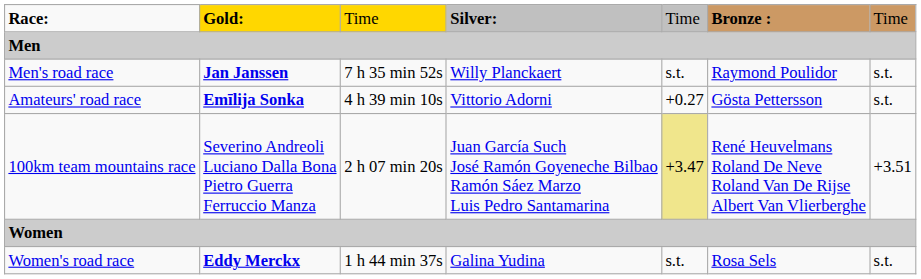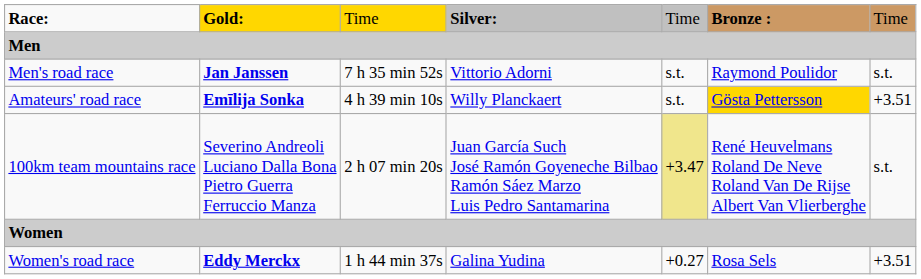Men's road race | column 4: Willy Planckaert -> Vittorio Adorni
Amateurs' road race | column 4: Vittorio Adorni -> Willy Planckaert
Amateurs' road race | column 5: +0.27 -> s.t.
Amateurs' road race | column 6: no background -> gold background
Amateurs' road race | column 7: s.t. -> +3.51
100km team mountains race | column 7: +3.51 -> s.t.
Women's road race | column 5: s.t. -> +0.27
Women's road race | column 7: s.t. -> +3.51
